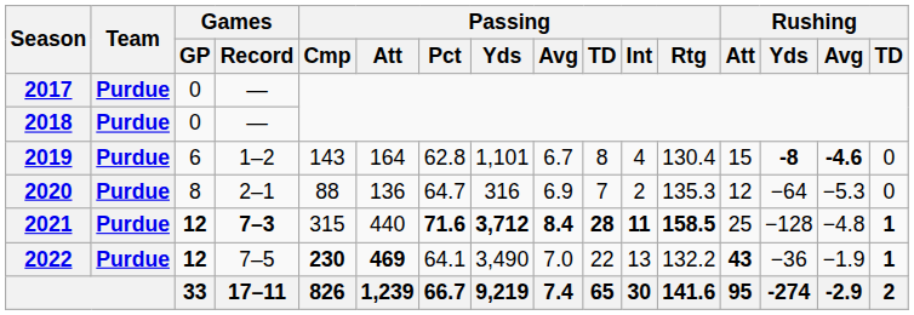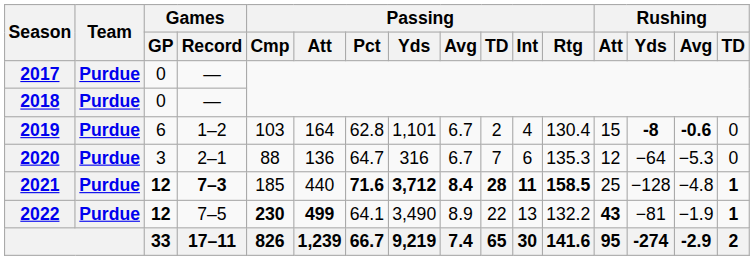2019 | Passing / Cmp: 143 -> 103
2019 | Passing / TD: 8 -> 2
2019 | Rushing / Avg: -4.6 -> -0.6
2020 | Games / GP: 8 -> 3
2020 | Passing / Avg: 6.9 -> 6.7
2020 | Passing / Int: 2 -> 6
2021 | Passing / Cmp: 315 -> 185
2022 | Passing / Att: 469 -> 499
2022 | Passing / Avg: 7.0 -> 8.9
2022 | Rushing / Yds: −36 -> −81
